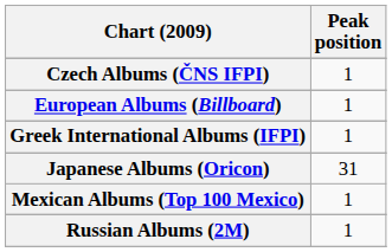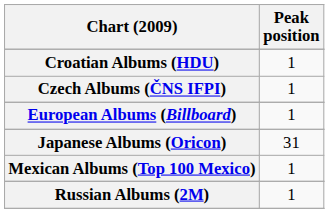+ row: Croatian Albums (HDU) | 1
- row: Greek International Albums (IFPI) | 1
